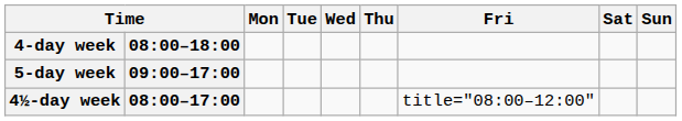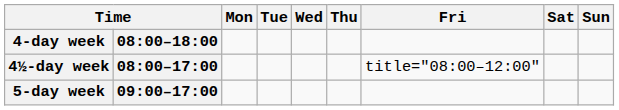rows swapped: 4½-day week <-> 5-day week
